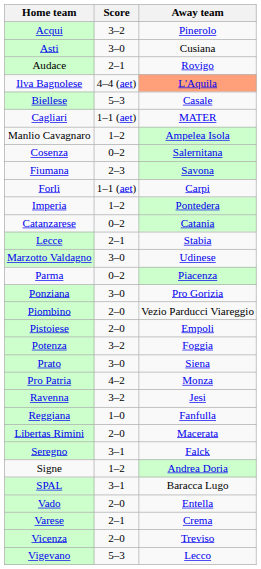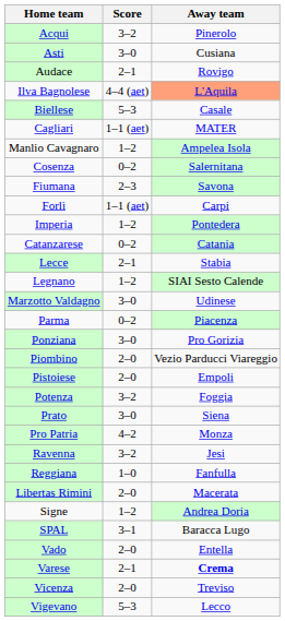+ row: Legnano | 1–2 | SIAI Sesto Calende
- row: Seregno | 3–1 | Falck
Varese | Away team: normal -> bold
